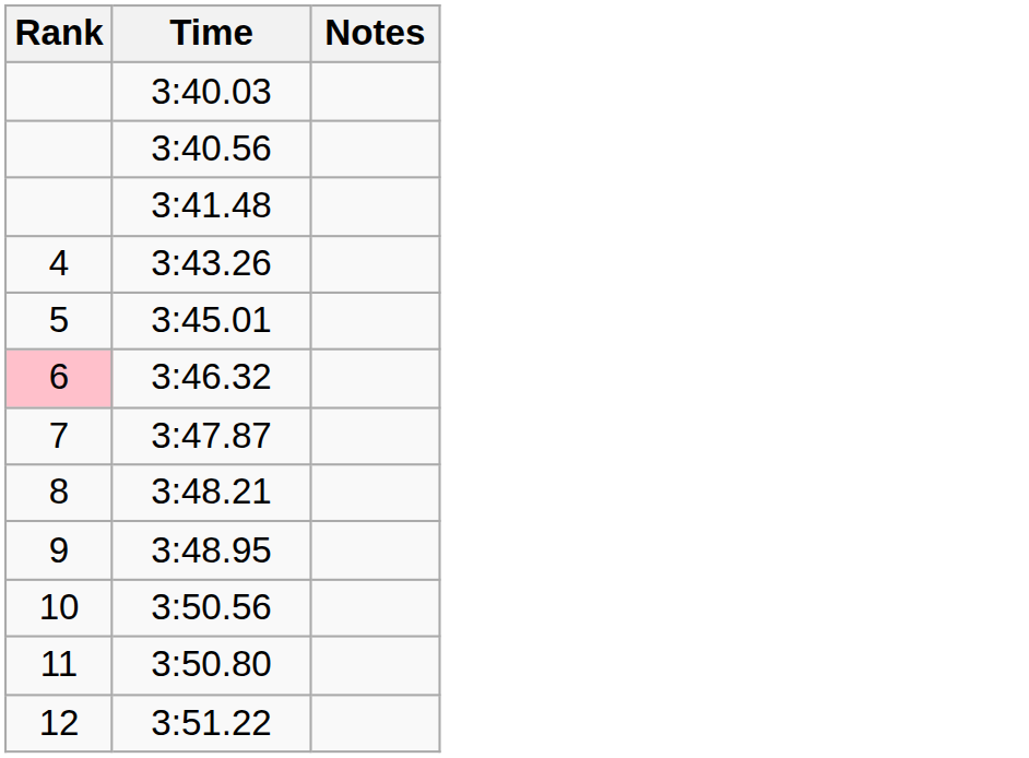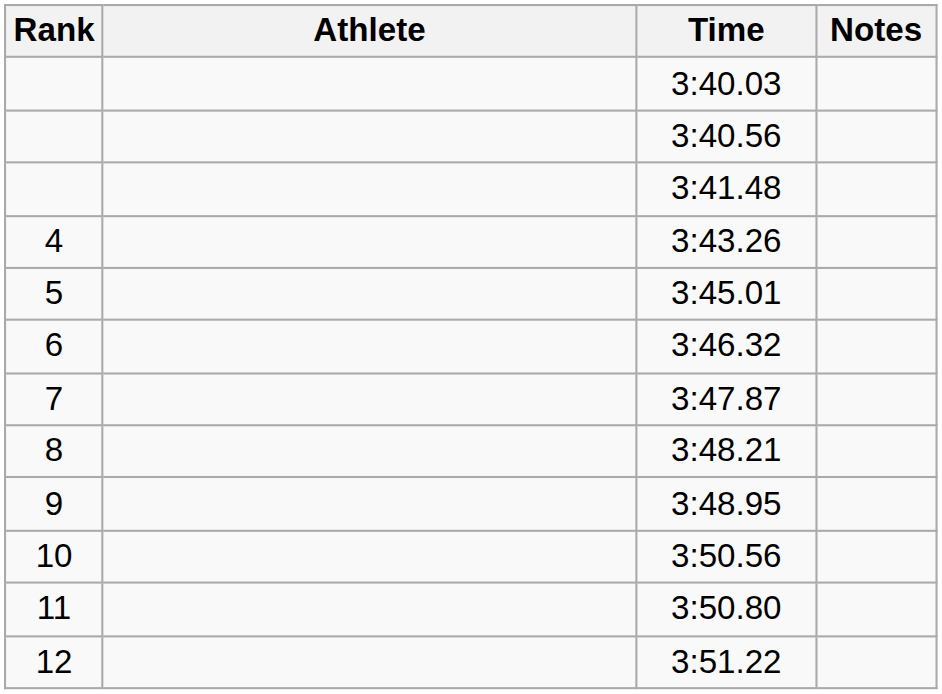+ column: Athlete
3:46.32 | Rank: pink background -> no background
